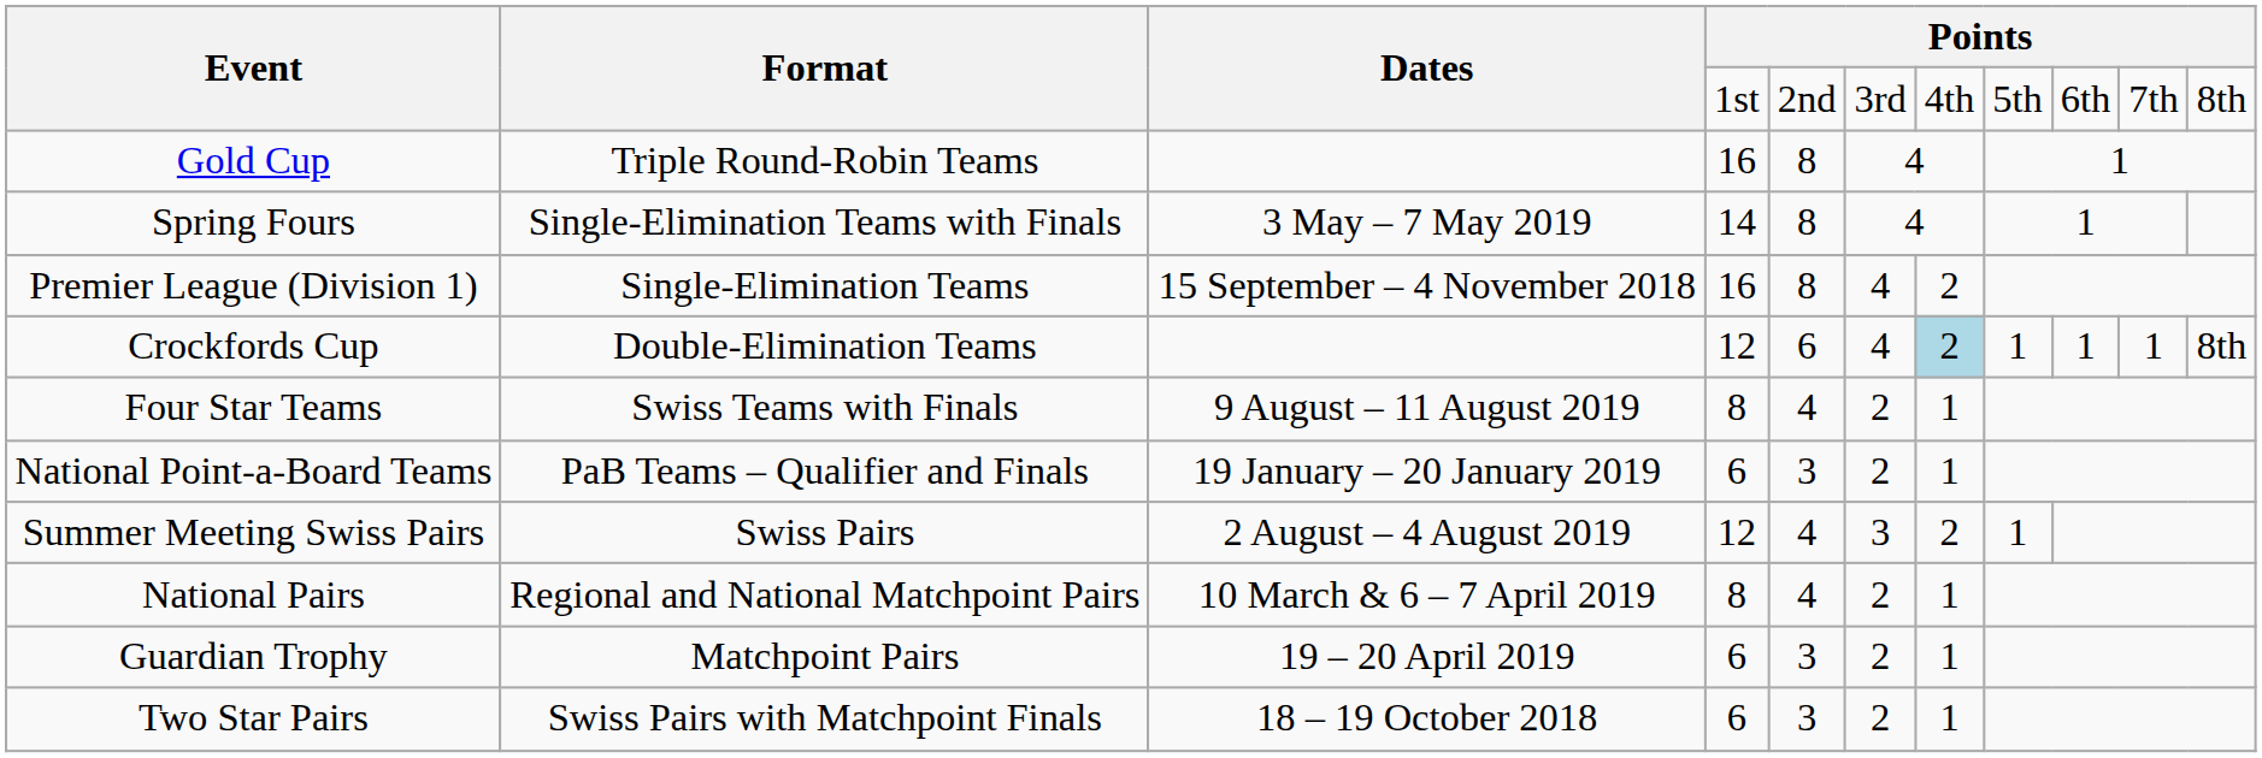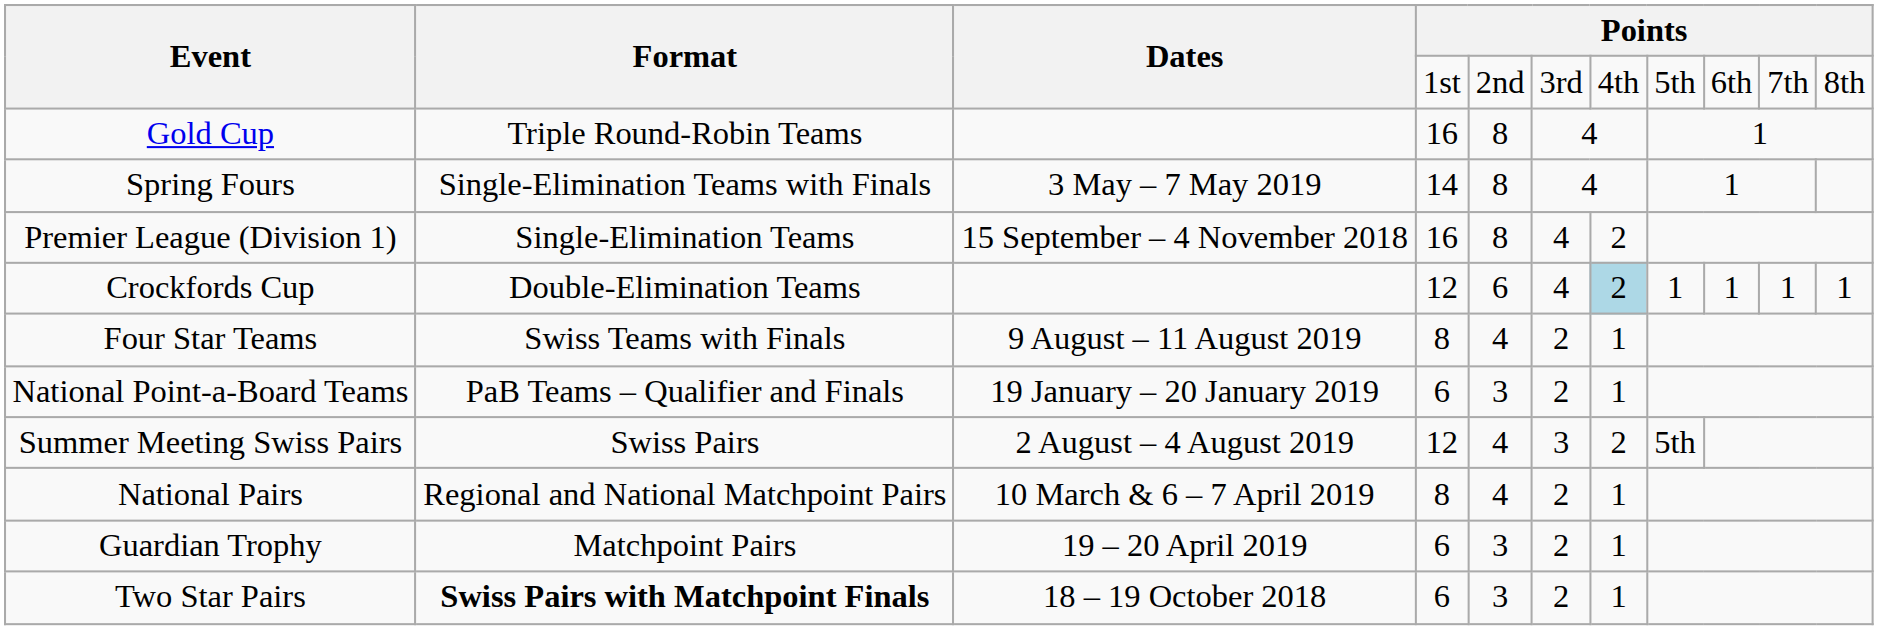Crockfords Cup | column 11: 8th -> 1
Summer Meeting Swiss Pairs | column 8: 1 -> 5th
Two Star Pairs | Format: normal -> bold
